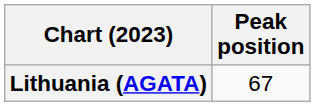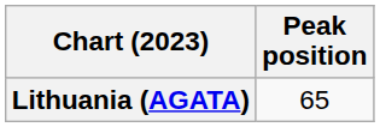Lithuania (AGATA) | Peak position: 67 -> 65
